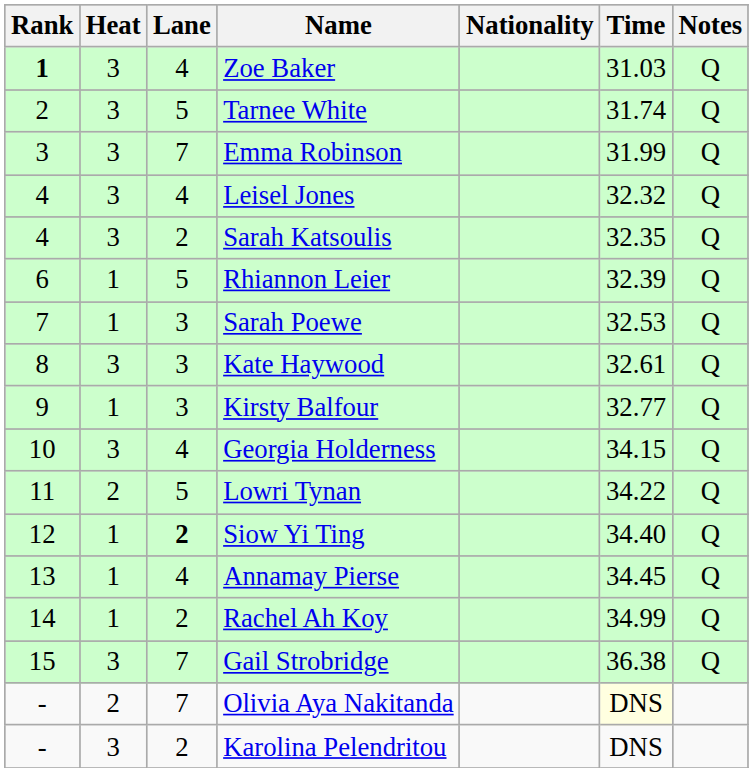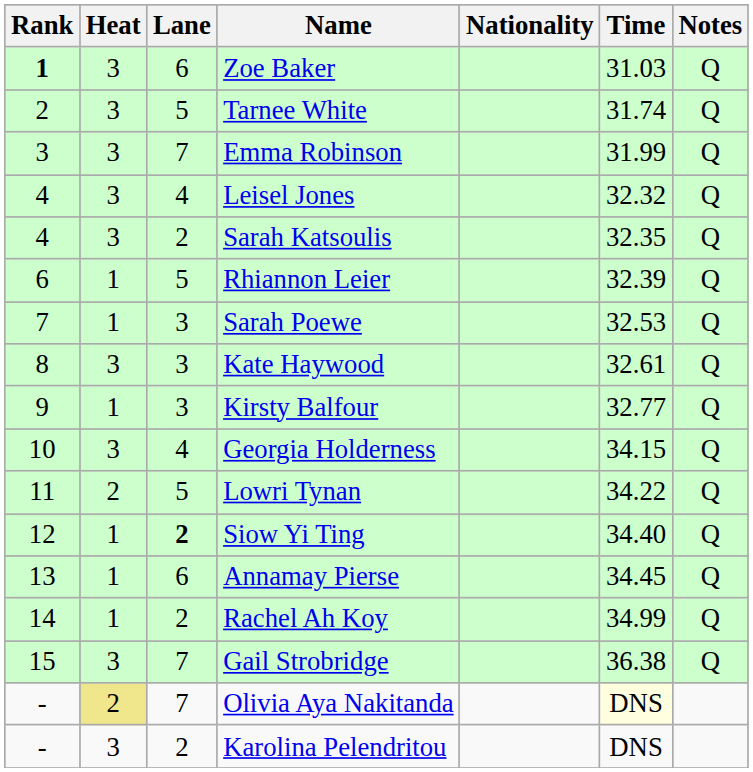Zoe Baker | Lane: 4 -> 6
Annamay Pierse | Lane: 4 -> 6
Olivia Aya Nakitanda | Heat: no background -> khaki background
